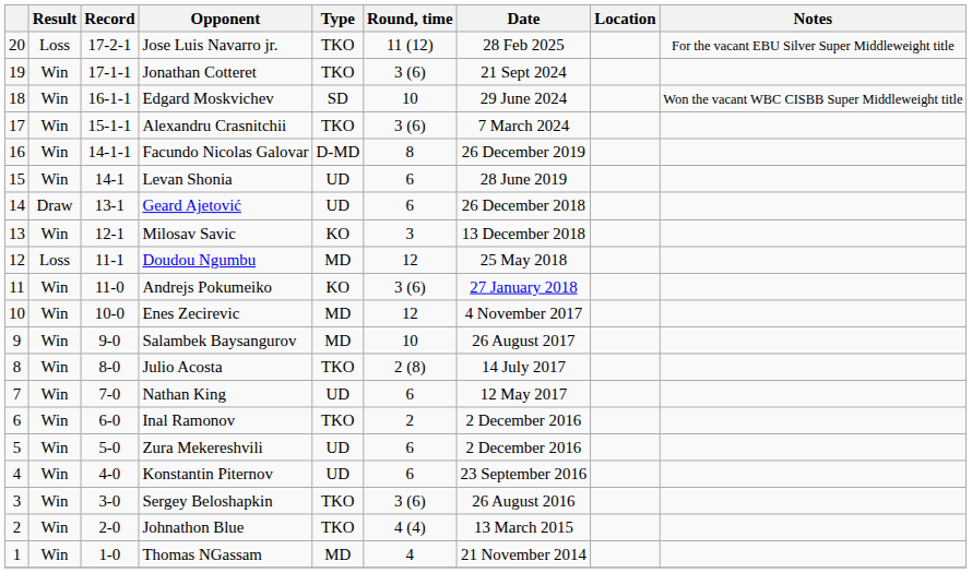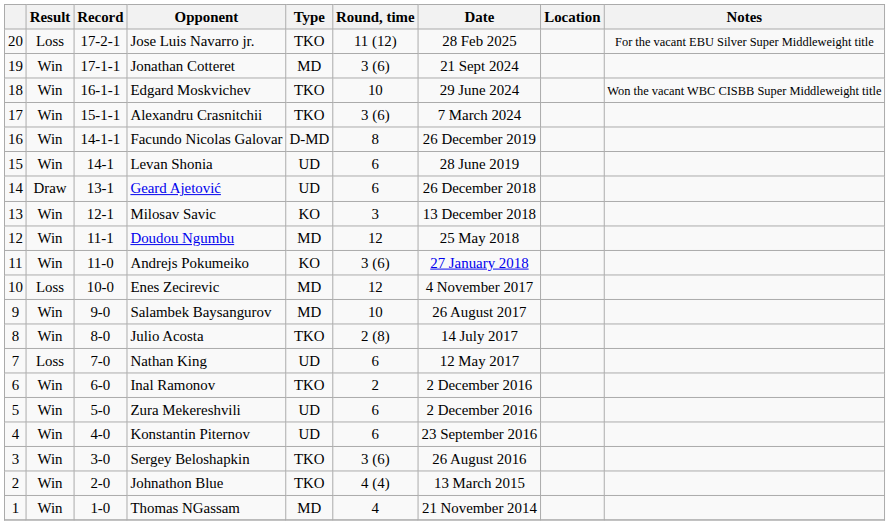Jonathan Cotteret | Type: TKO -> MD
Edgard Moskvichev | Type: SD -> TKO
Doudou Ngumbu | Result: Loss -> Win
Enes Zecirevic | Result: Win -> Loss
Nathan King | Result: Win -> Loss
